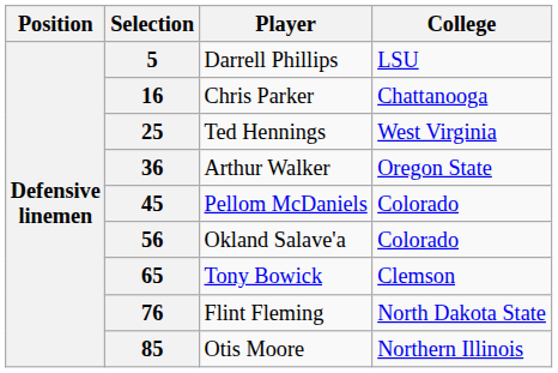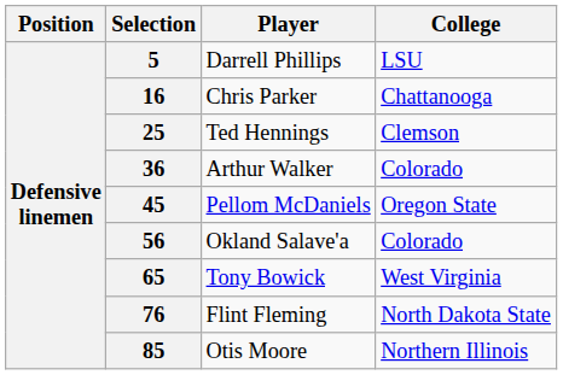25 | College: West Virginia -> Clemson
36 | College: Oregon State -> Colorado
45 | College: Colorado -> Oregon State
65 | College: Clemson -> West Virginia
